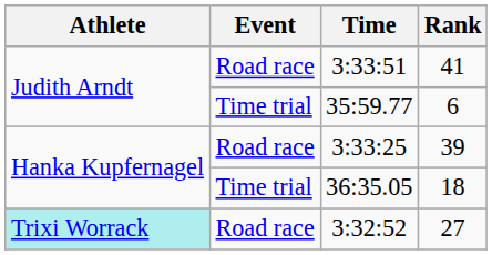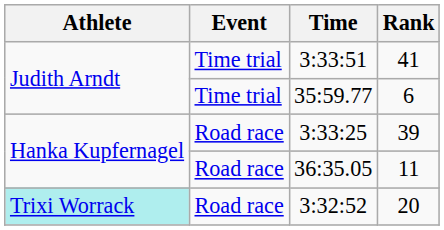3:33:51 | Event: Road race -> Time trial
36:35.05 | Event: Time trial -> Road race
36:35.05 | Rank: 18 -> 11
3:32:52 | Rank: 27 -> 20
